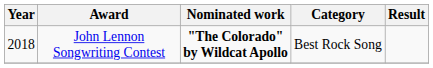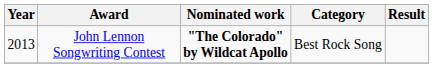John Lennon Songwriting Contest | Year: 2018 -> 2013
